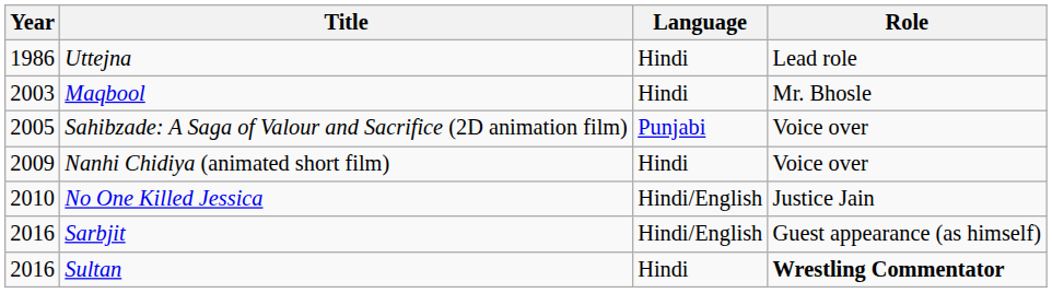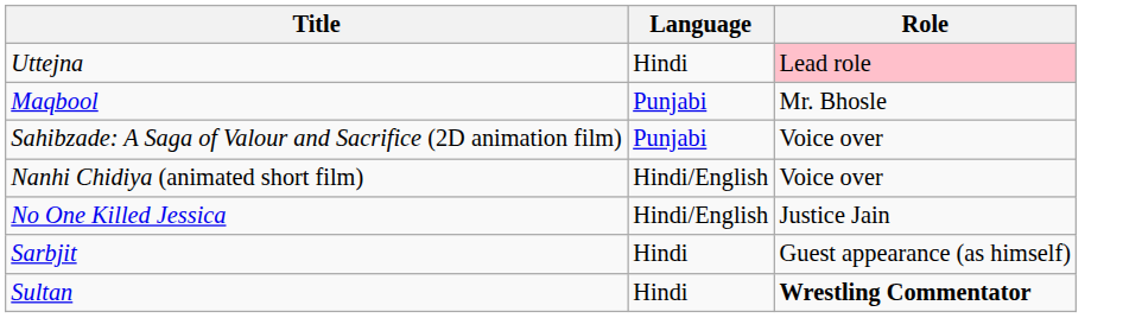- column: Year | 1986 | 2003 | 2005 | 2009 | 2010 | 2016 | 2016
Uttejna | Role: no background -> pink background
Maqbool | Language: Hindi -> Punjabi
Nanhi Chidiya (animated short film) | Language: Hindi -> Hindi/English
Sarbjit | Language: Hindi/English -> Hindi
